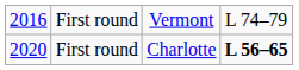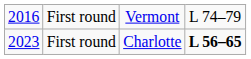First round / Charlotte | column 1: 2020 -> 2023
